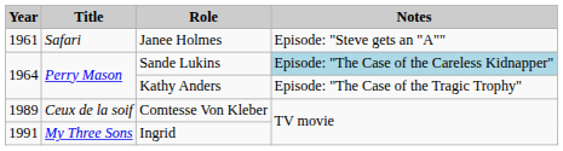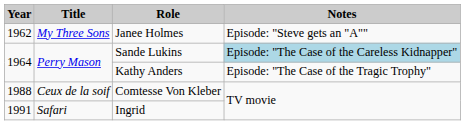Janee Holmes | Year: 1961 -> 1962
Janee Holmes | Title: Safari -> My Three Sons
Comtesse Von Kleber | Year: 1989 -> 1988
Ingrid | Title: My Three Sons -> Safari
